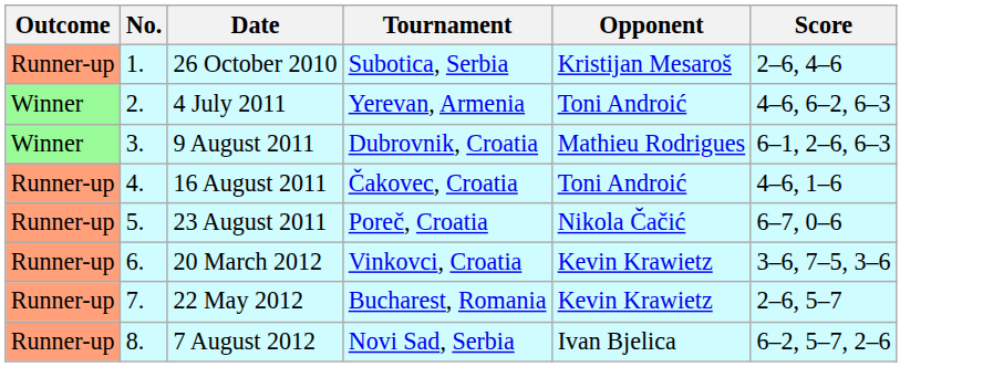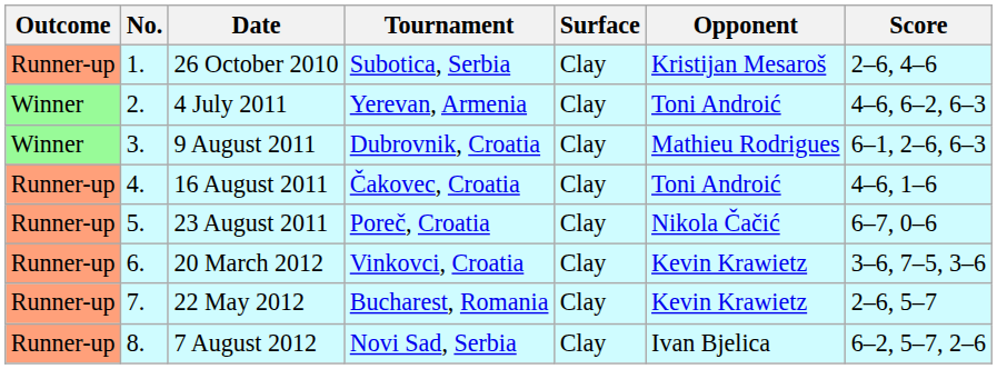+ column: Surface | Clay | Clay | Clay | Clay | Clay | Clay | Clay | Clay
